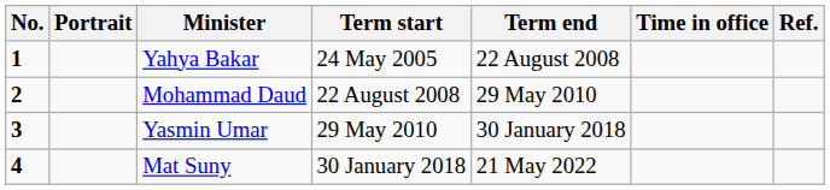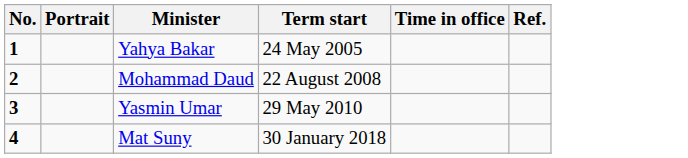- column: Term end | 22 August 2008 | 29 May 2010 | 30 January 2018 | 21 May 2022
